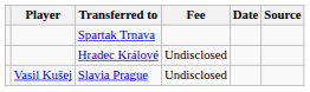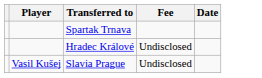- column: Source
